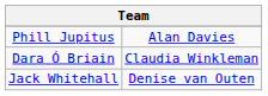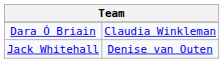- row: Phill Jupitus | Alan Davies
